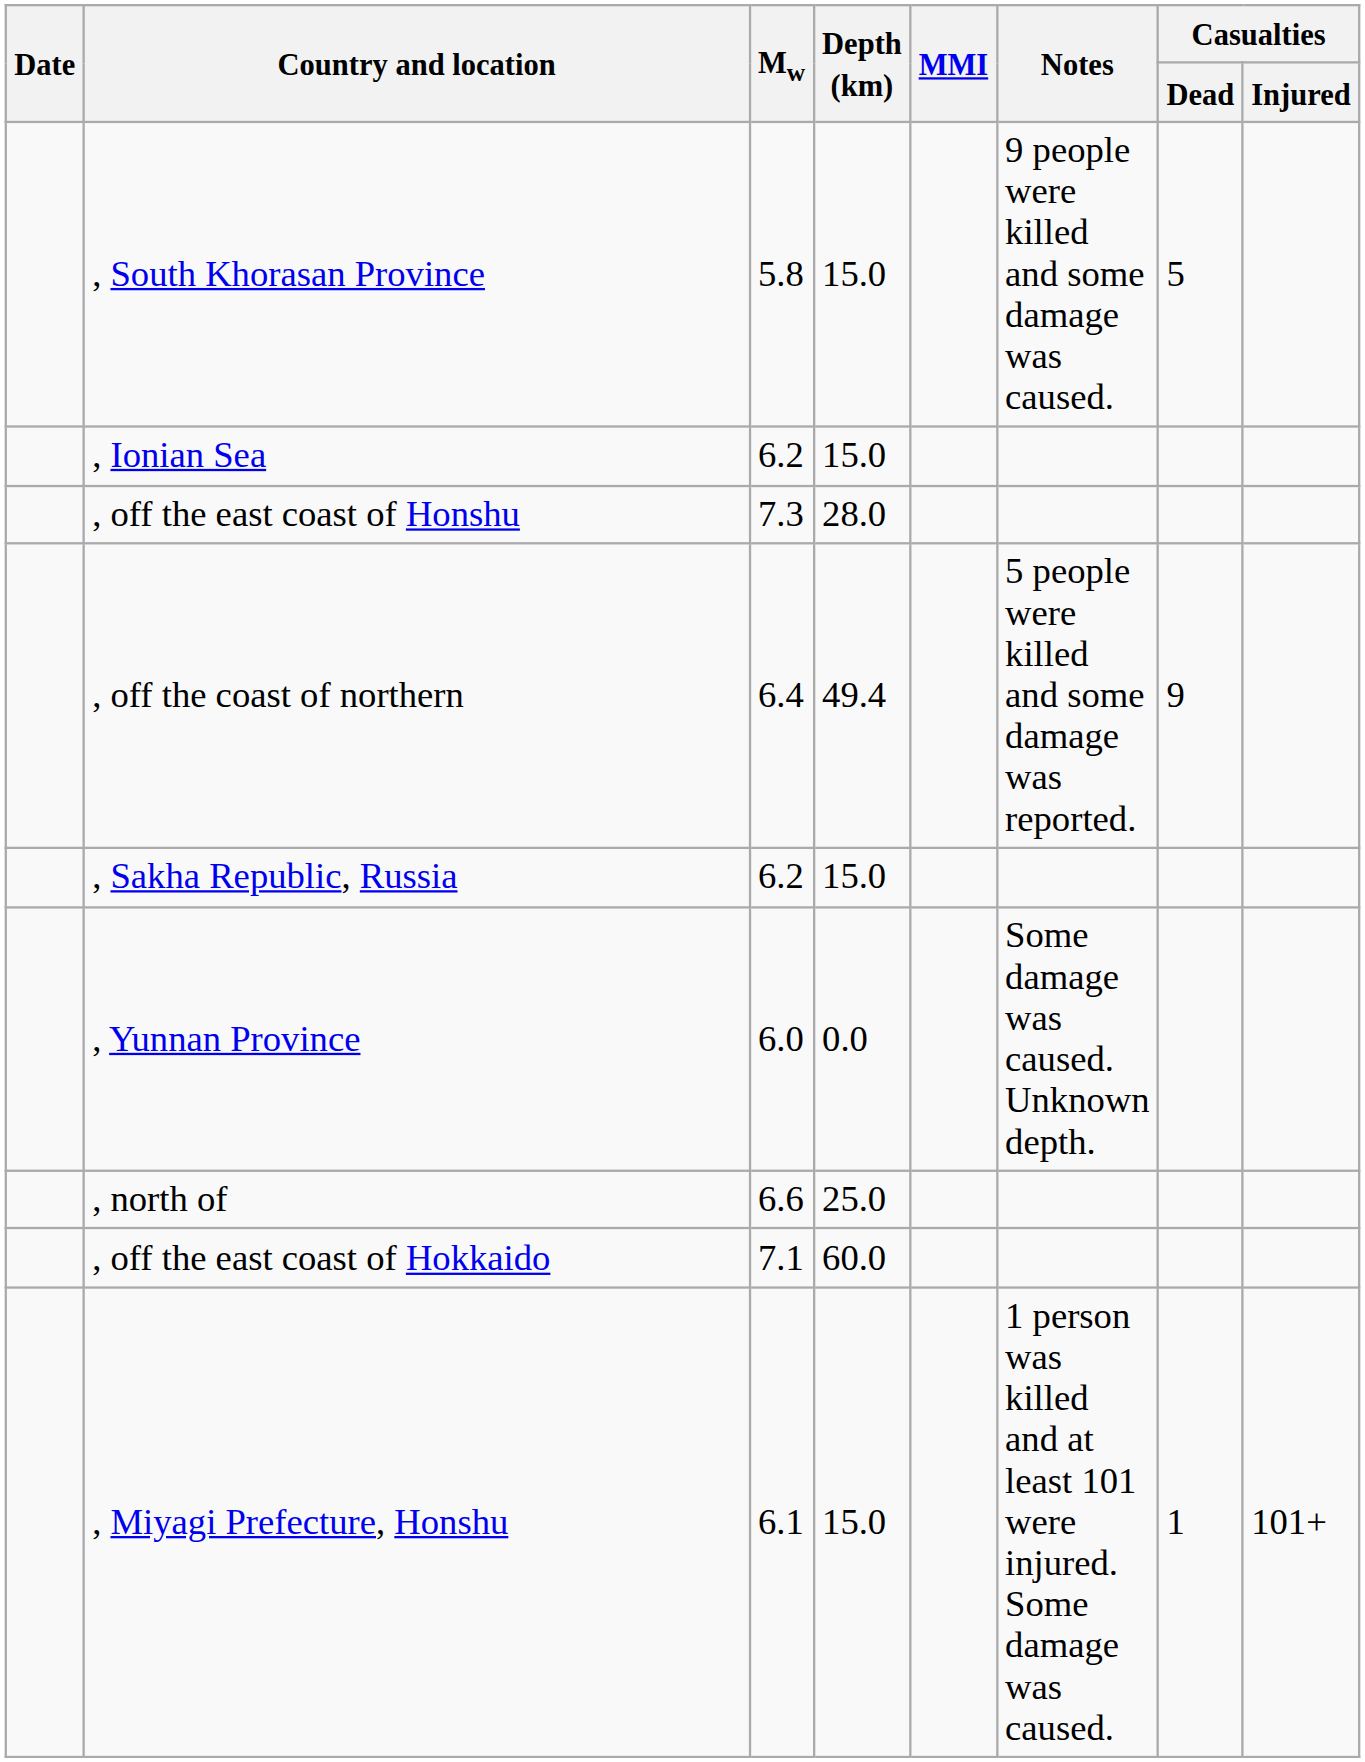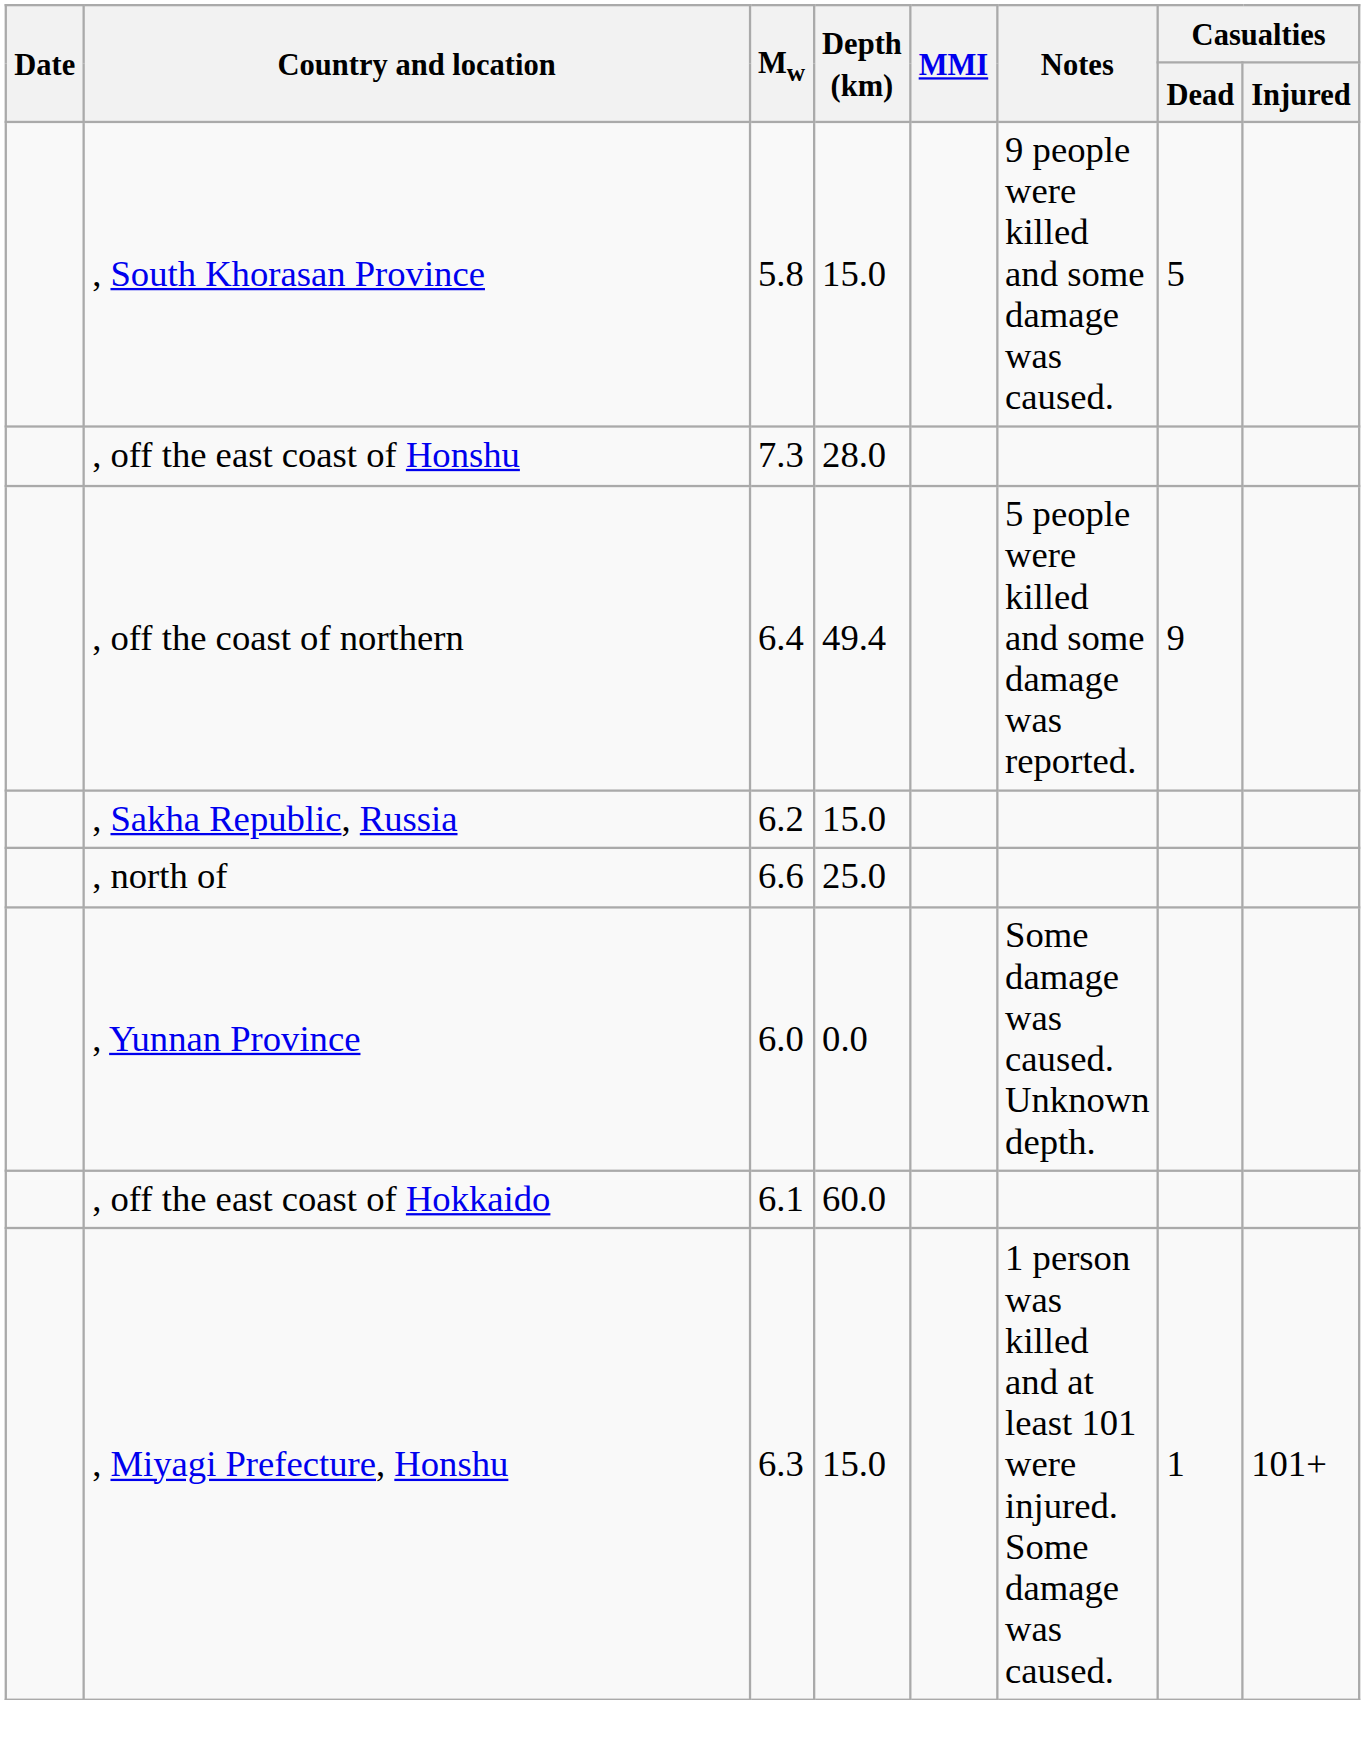- row: , Ionian Sea | 6.2 | 15.0
rows swapped: , north of <-> , Yunnan Province
, off the east coast of Hokkaido | Mw: 7.1 -> 6.1
, Miyagi Prefecture, Honshu | Mw: 6.1 -> 6.3
